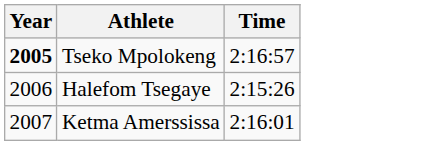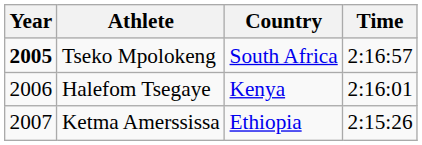+ column: Country | South Africa | Kenya | Ethiopia
Halefom Tsegaye | Time: 2:15:26 -> 2:16:01
Ketma Amerssissa | Time: 2:16:01 -> 2:15:26
